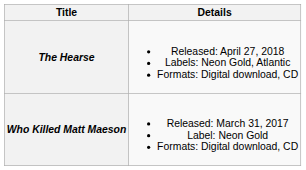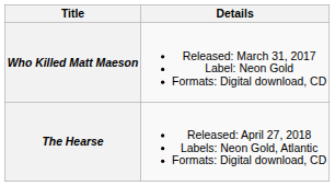rows swapped: Who Killed Matt Maeson <-> The Hearse
